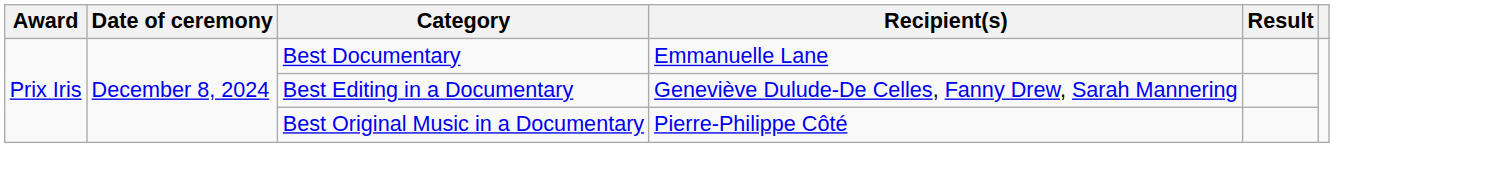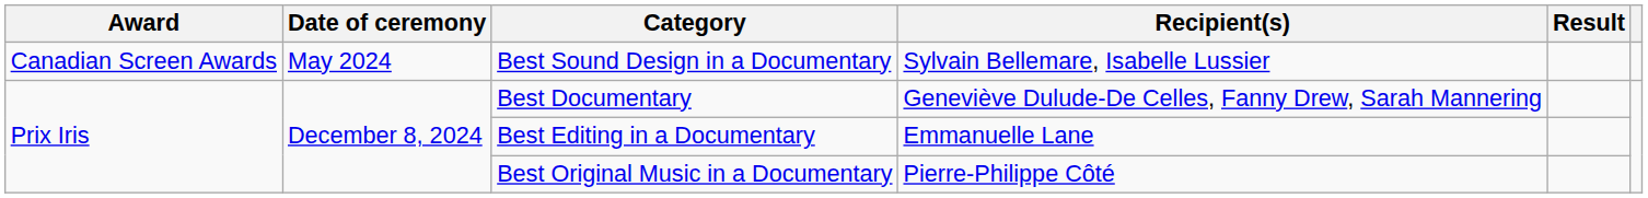+ row: Canadian Screen Awards | May 2024 | Best Sound Design in a Documentary | Sylvain Bellemare, Isabelle Lussier
Best Documentary | Recipient(s): Emmanuelle Lane -> Geneviève Dulude-De Celles, Fanny Drew, Sarah Mannering
Best Editing in a Documentary | Recipient(s): Geneviève Dulude-De Celles, Fanny Drew, Sarah Mannering -> Emmanuelle Lane
